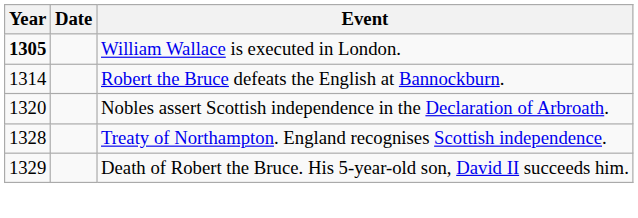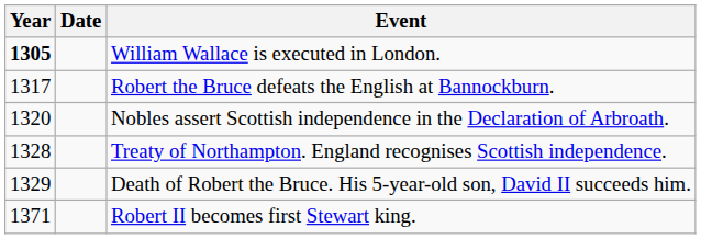Robert the Bruce defeats the English at Bannockburn. | Year: 1314 -> 1317
+ row: 1371 | Robert II becomes first Stewart king.
